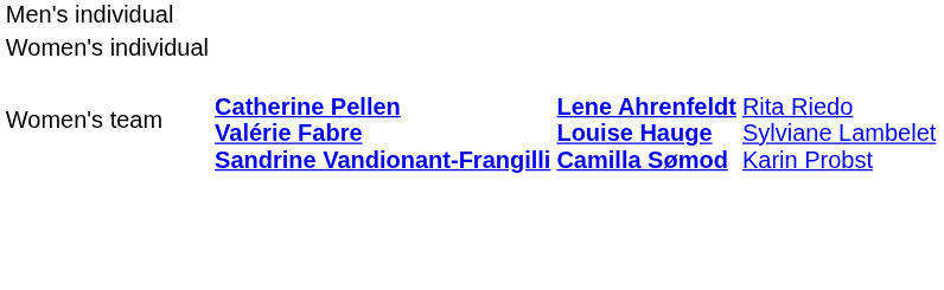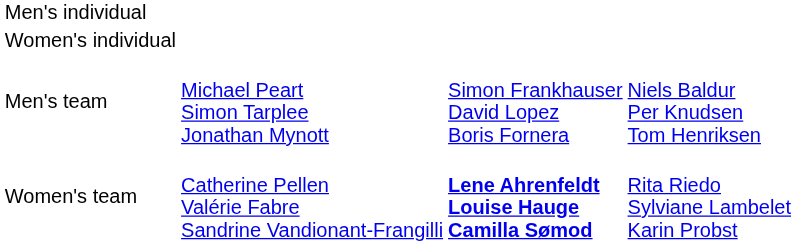+ row: Men's team | Michael Peart Simon Tarplee Jonathan Mynott | Simon Frankhauser David Lopez Boris Fornera | Niels Baldur Per Knudsen Tom Henriksen
Women's team | column 2: bold -> normal
